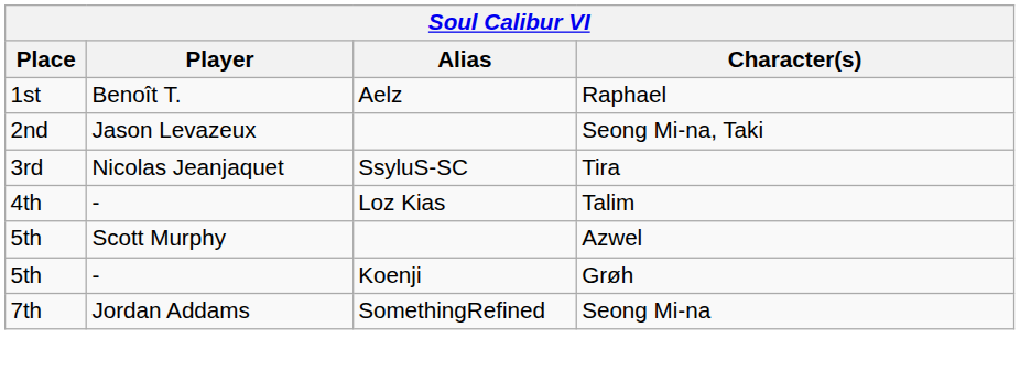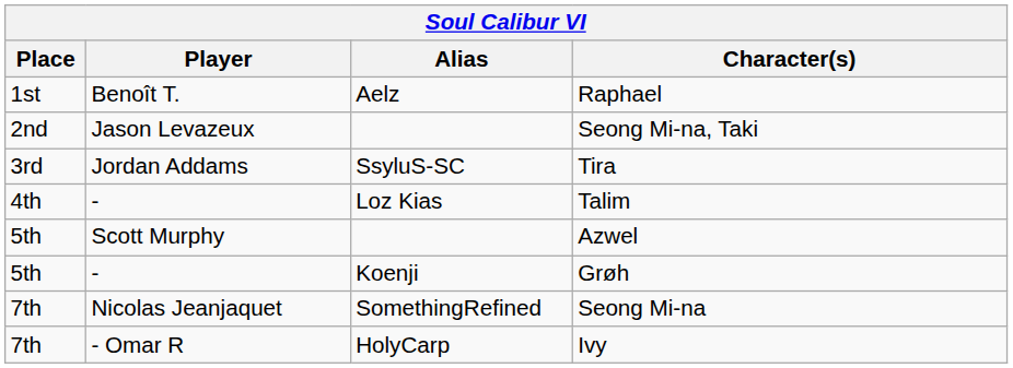Tira | Player: Nicolas Jeanjaquet -> Jordan Addams
Seong Mi-na | Player: Jordan Addams -> Nicolas Jeanjaquet
+ row: 7th | - Omar R | HolyCarp | Ivy
